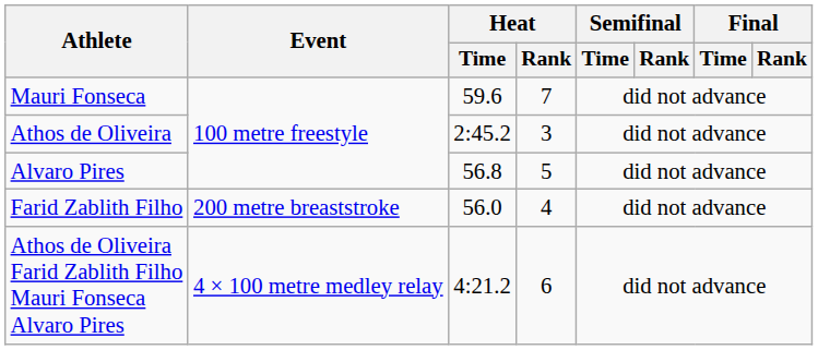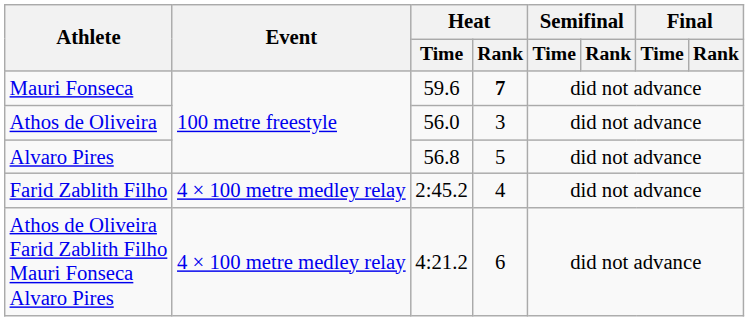Mauri Fonseca | Heat / Rank: normal -> bold
Athos de Oliveira | Heat / Time: 2:45.2 -> 56.0
Farid Zablith Filho | Event: 200 metre breaststroke -> 4 × 100 metre medley relay
Farid Zablith Filho | Heat / Time: 56.0 -> 2:45.2
